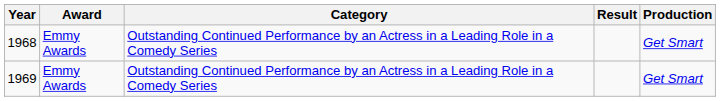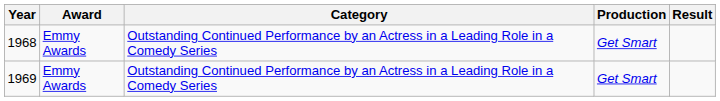columns swapped: Production <-> Result
